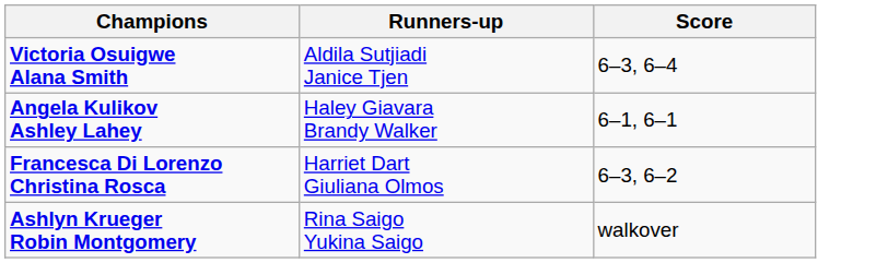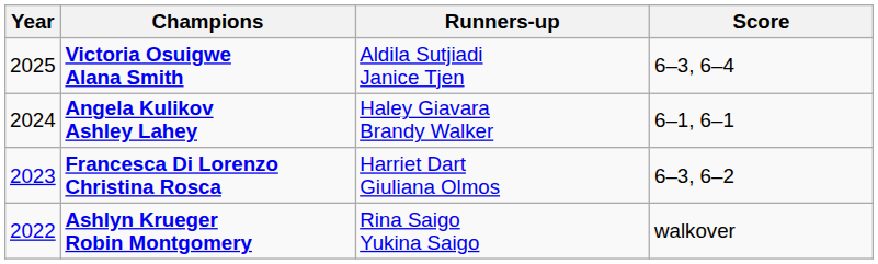+ column: Year | 2025 | 2024 | 2023 | 2022
